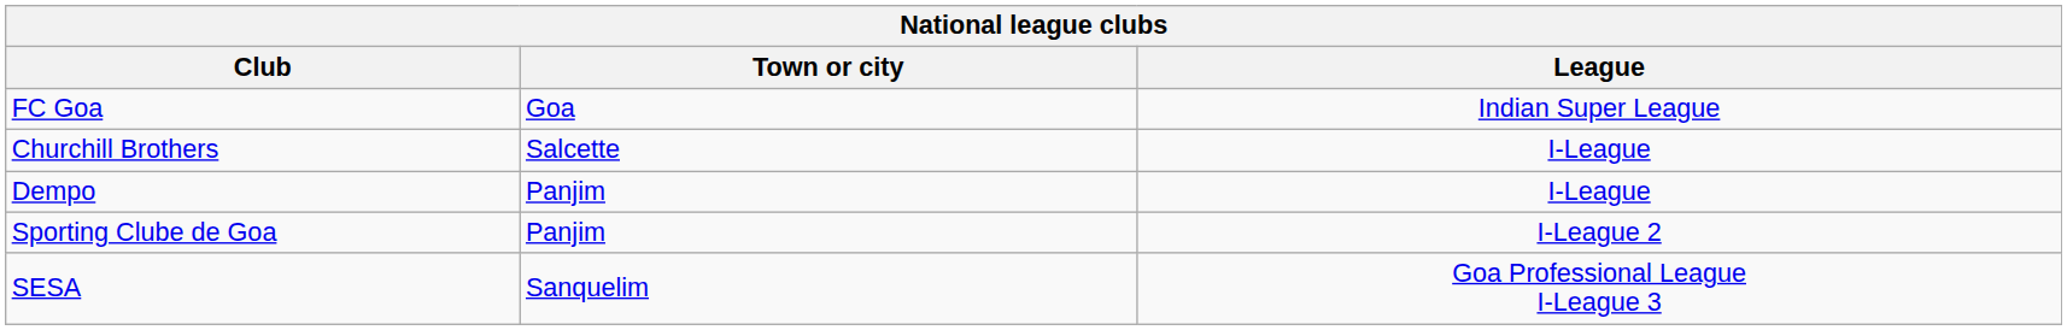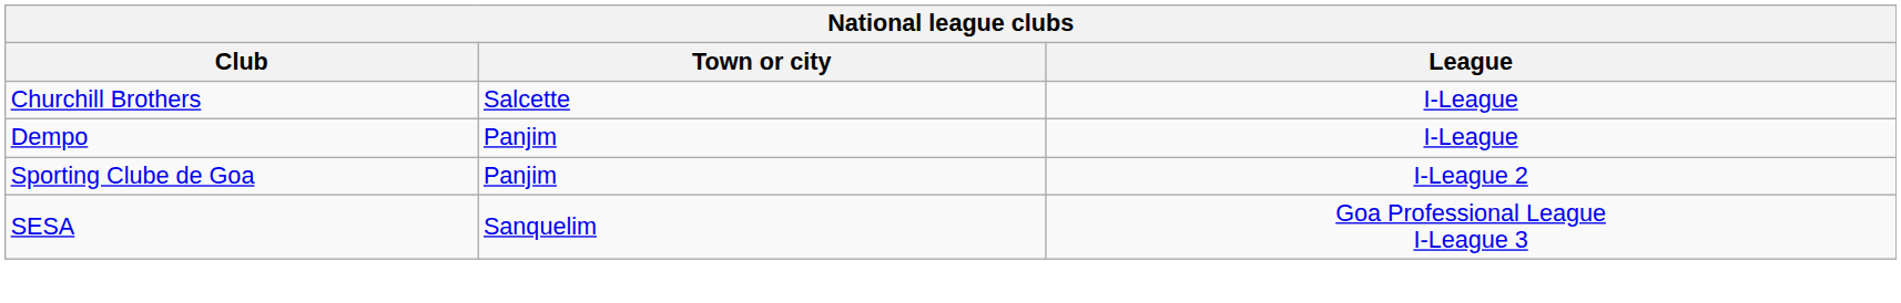- row: FC Goa | Goa | Indian Super League
